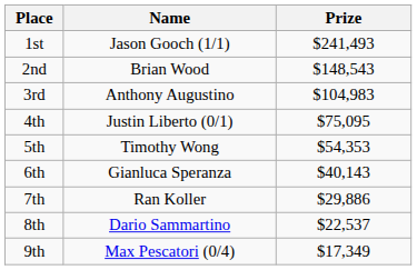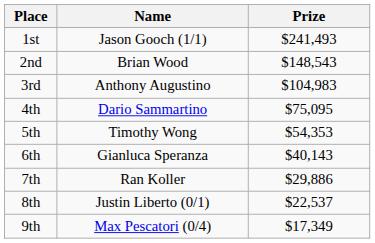4th | Name: Justin Liberto (0/1) -> Dario Sammartino
8th | Name: Dario Sammartino -> Justin Liberto (0/1)
